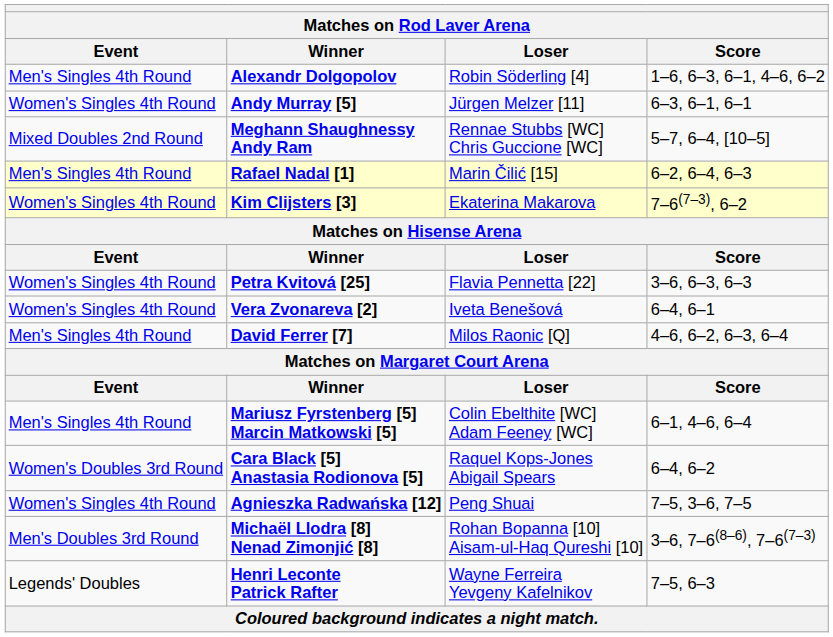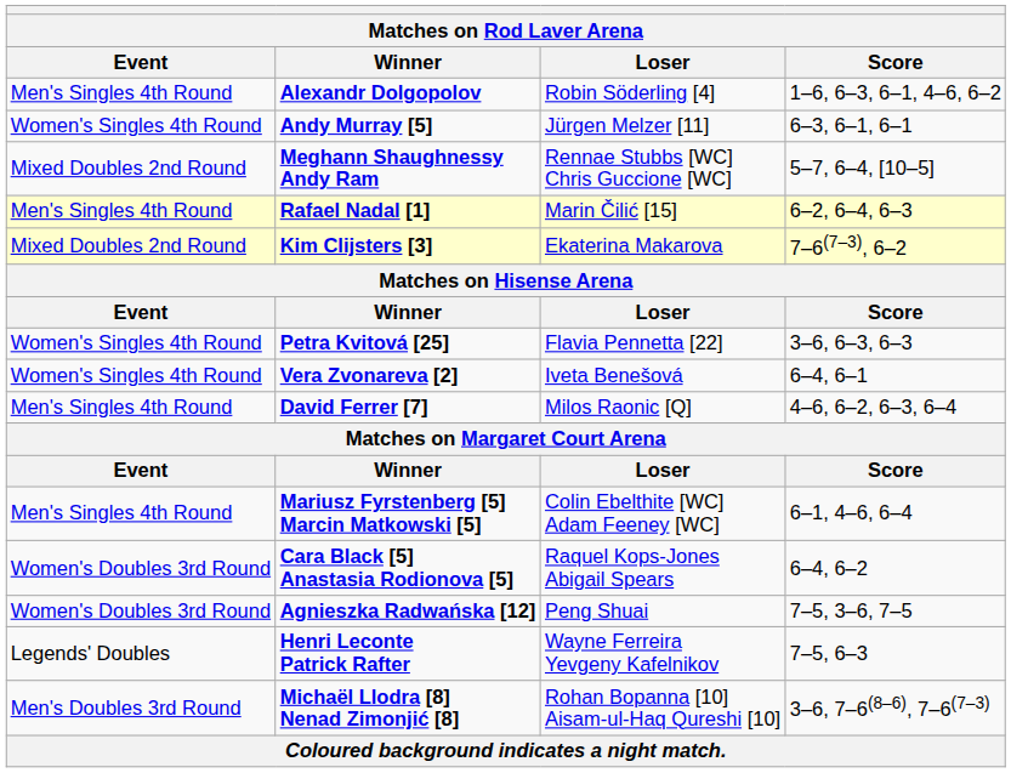Kim Clijsters [3] | Event: Women's Singles 4th Round -> Mixed Doubles 2nd Round
Agnieszka Radwańska [12] | Event: Women's Singles 4th Round -> Women's Doubles 3rd Round
rows swapped: Michaël Llodra [8] Nenad Zimonjić [8] <-> Henri Leconte Patrick Rafter
